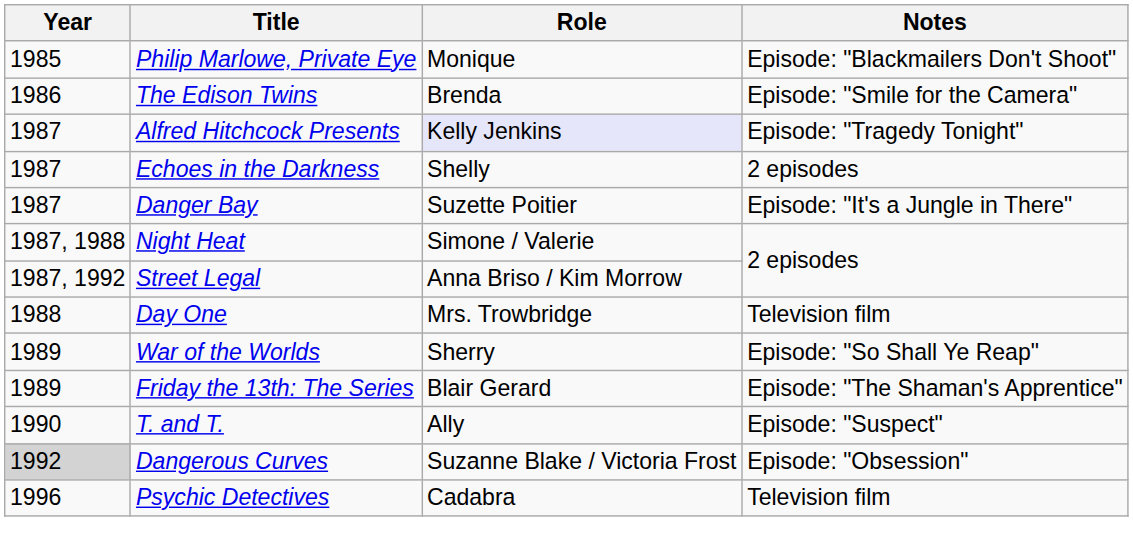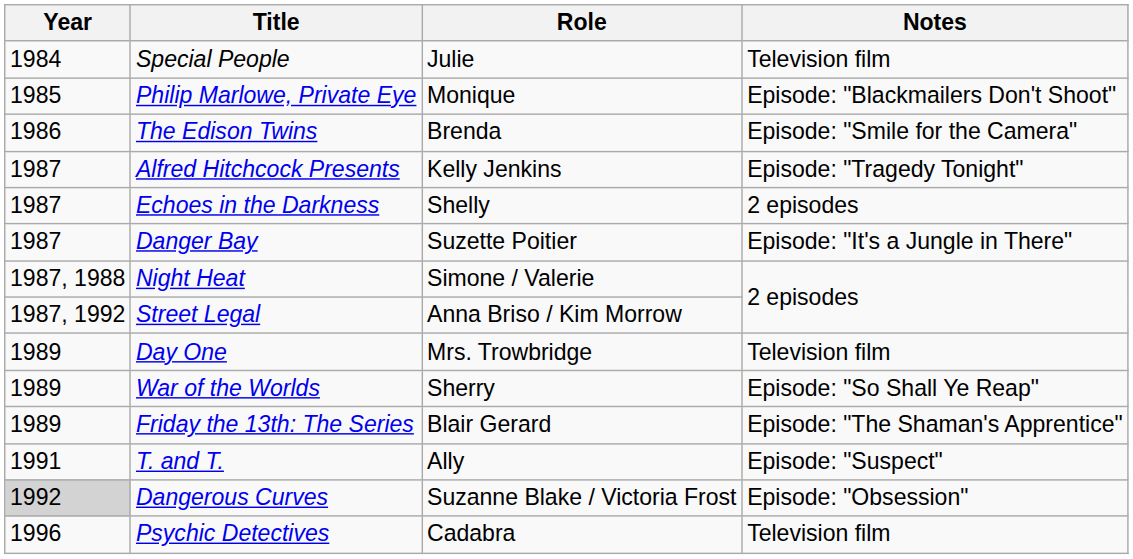+ row: 1984 | Special People | Julie | Television film
Alfred Hitchcock Presents | Role: lavender background -> no background
Day One | Year: 1988 -> 1989
T. and T. | Year: 1990 -> 1991
